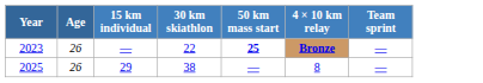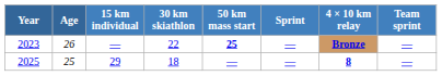+ column: Sprint | — | —
2025 | Age: 26 -> 25
2025 | 30 km skiathlon: 38 -> 18
2025 | 4 × 10 km relay: normal -> bold
